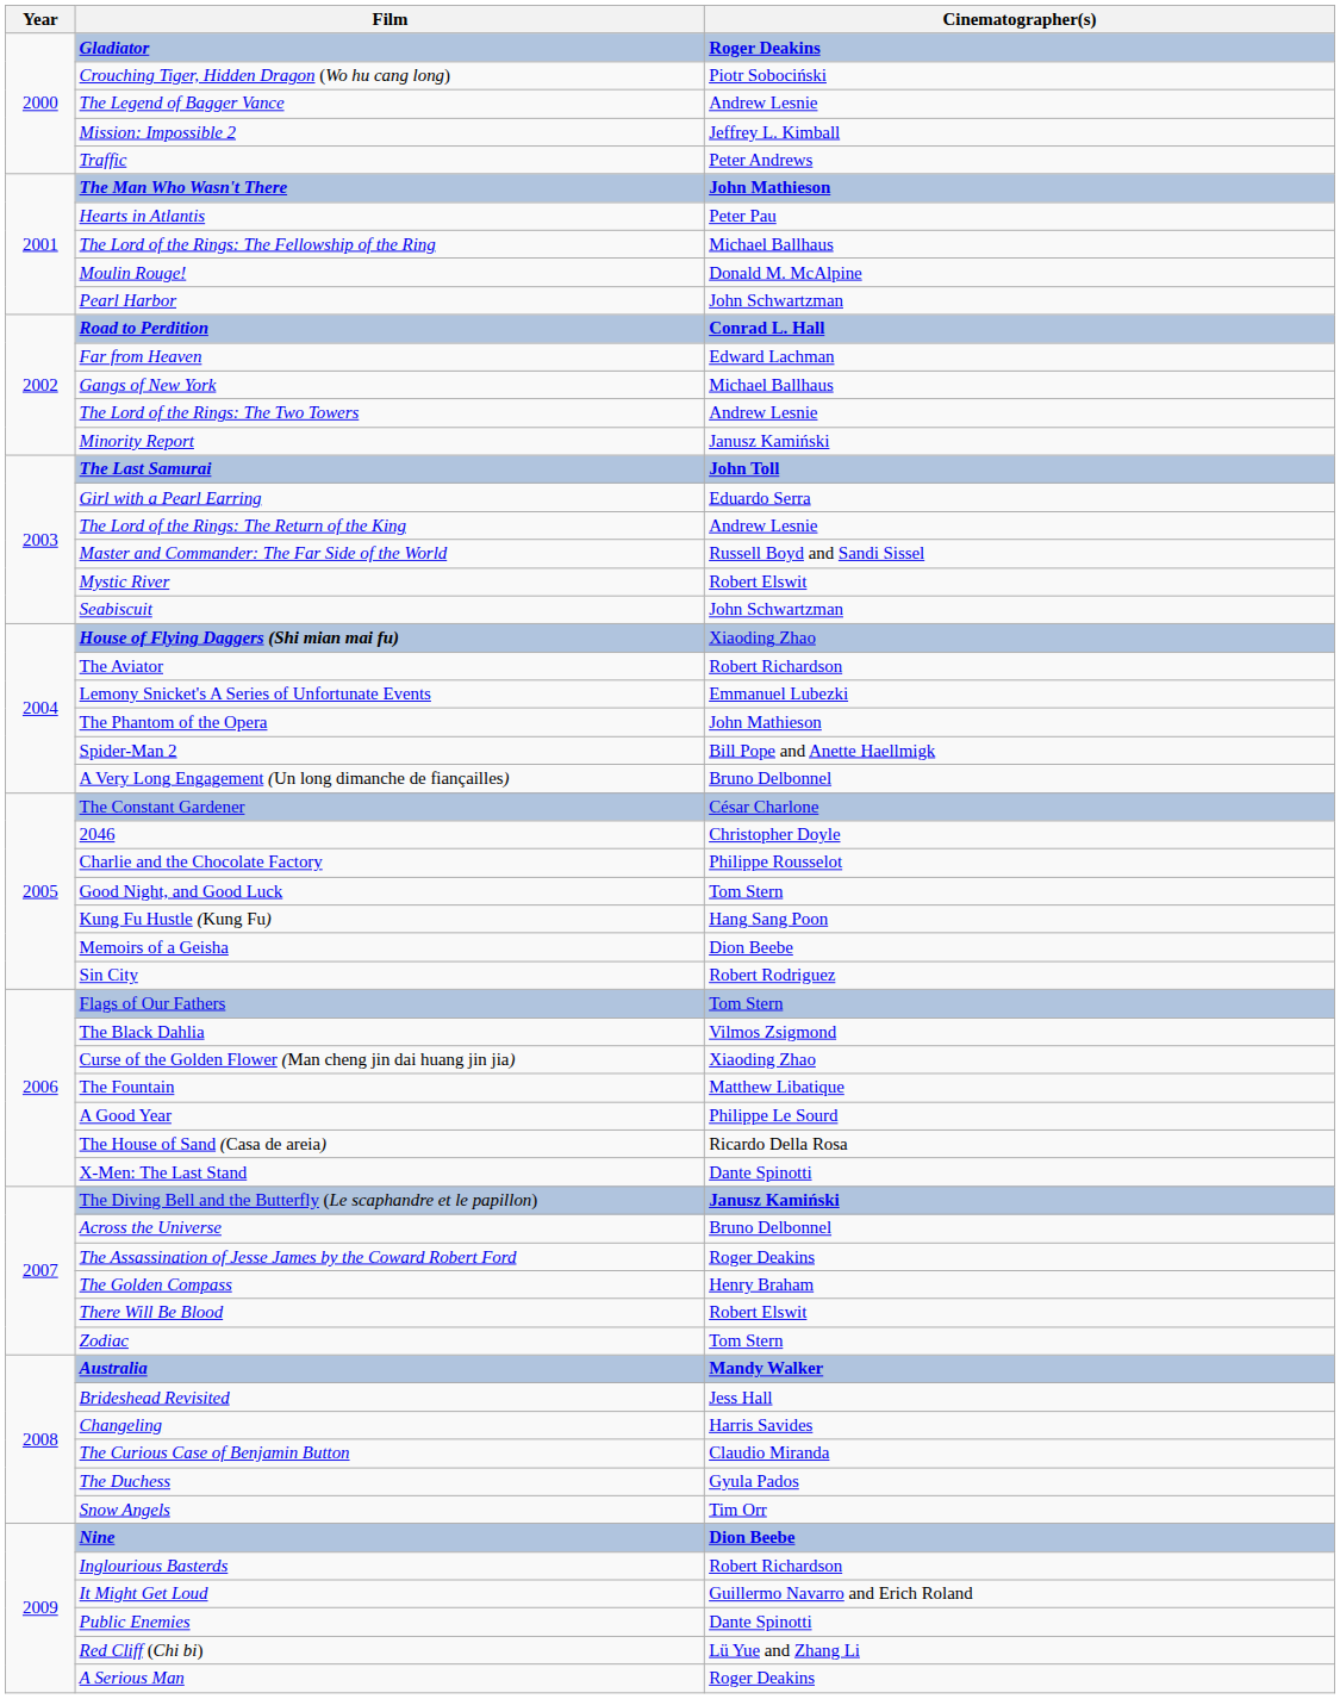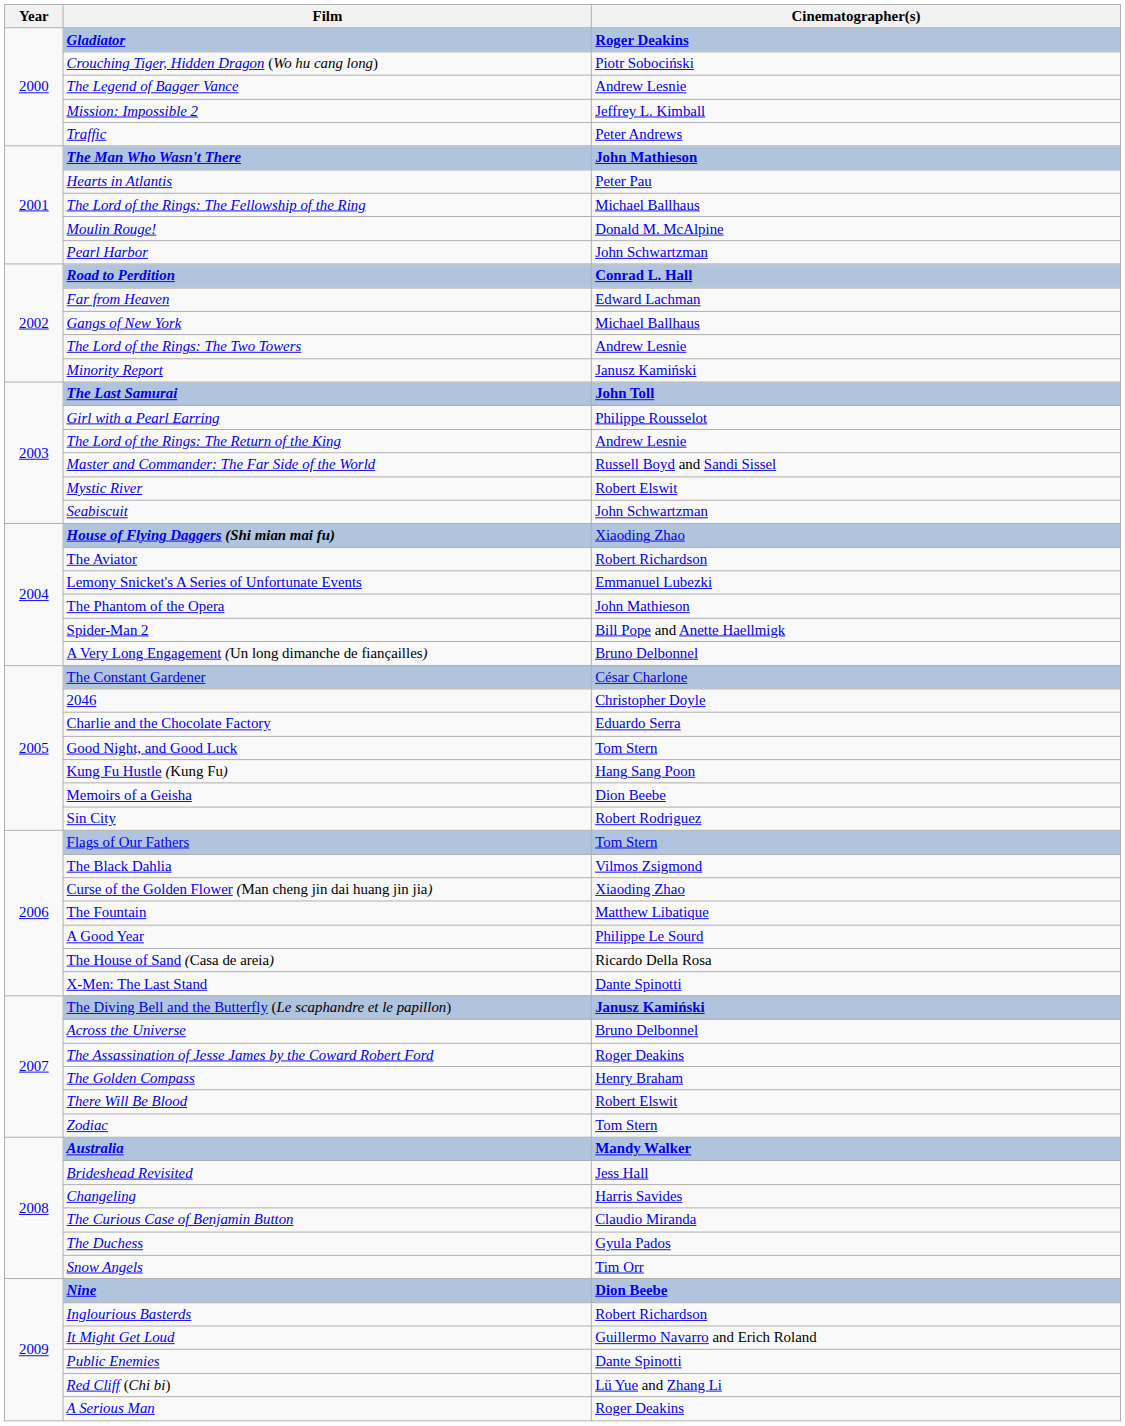Girl with a Pearl Earring | Cinematographer(s): Eduardo Serra -> Philippe Rousselot
Charlie and the Chocolate Factory | Cinematographer(s): Philippe Rousselot -> Eduardo Serra
